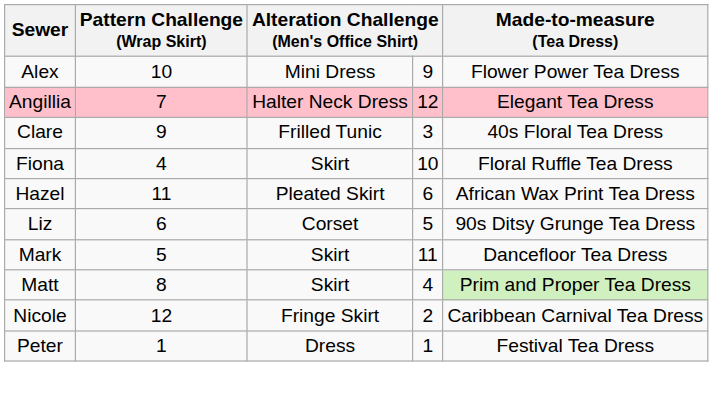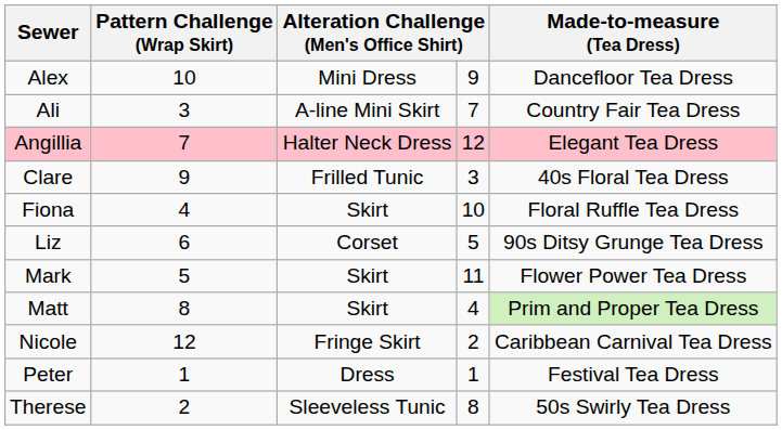Alex | Made-to-measure (Tea Dress): Flower Power Tea Dress -> Dancefloor Tea Dress
+ row: Ali | 3 | A-line Mini Skirt | 7 | Country Fair Tea Dress
- row: Hazel | 11 | Pleated Skirt | 6 | African Wax Print Tea Dress
Mark | Made-to-measure (Tea Dress): Dancefloor Tea Dress -> Flower Power Tea Dress
+ row: Therese | 2 | Sleeveless Tunic | 8 | 50s Swirly Tea Dress
